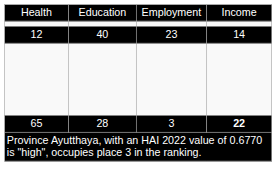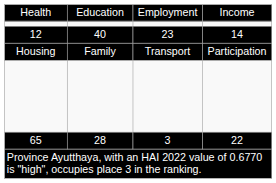+ row: Housing | Family | Transport | Participation
65 | column 4: bold -> normal
